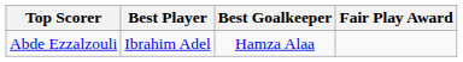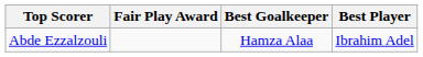columns swapped: Best Player <-> Fair Play Award
